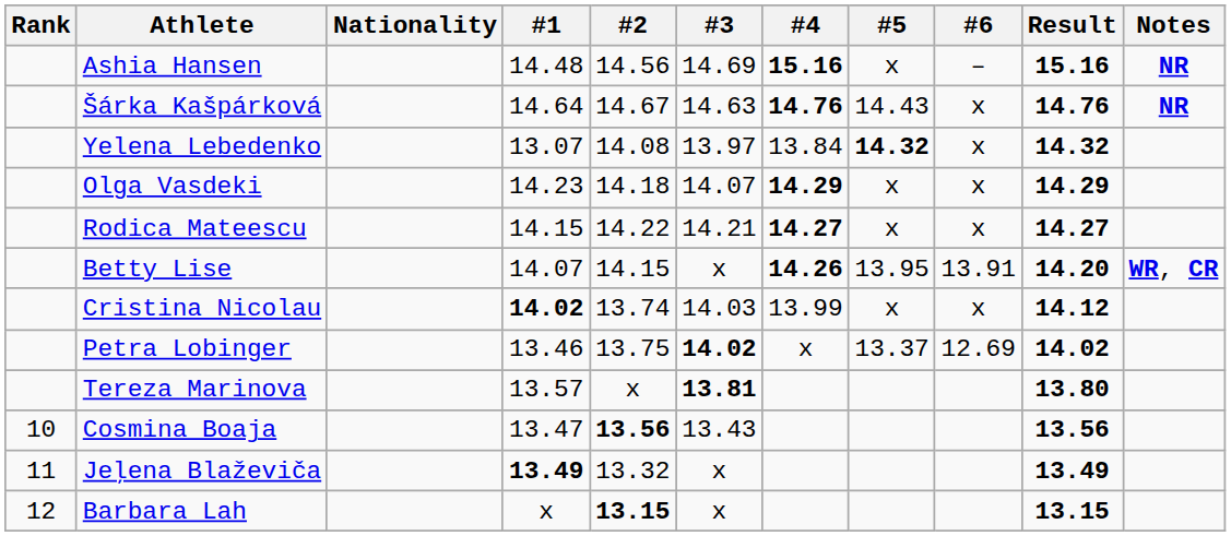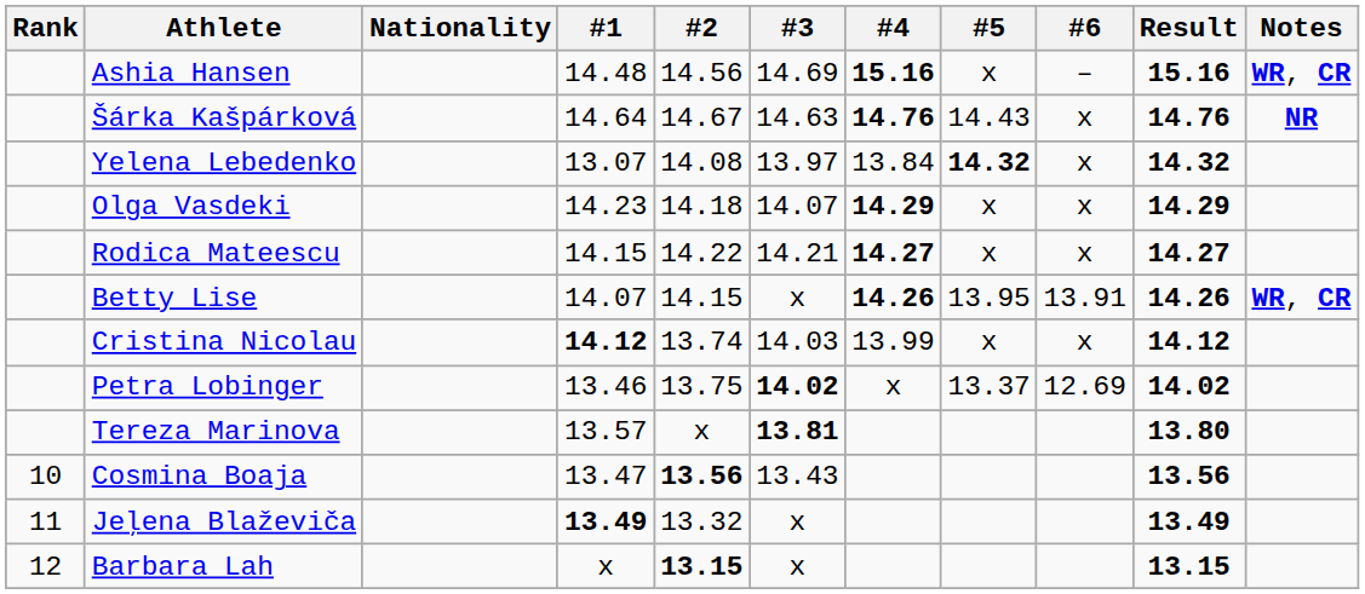Ashia Hansen | Notes: NR -> WR, CR
Betty Lise | Result: 14.20 -> 14.26
Cristina Nicolau | #1: 14.02 -> 14.12
